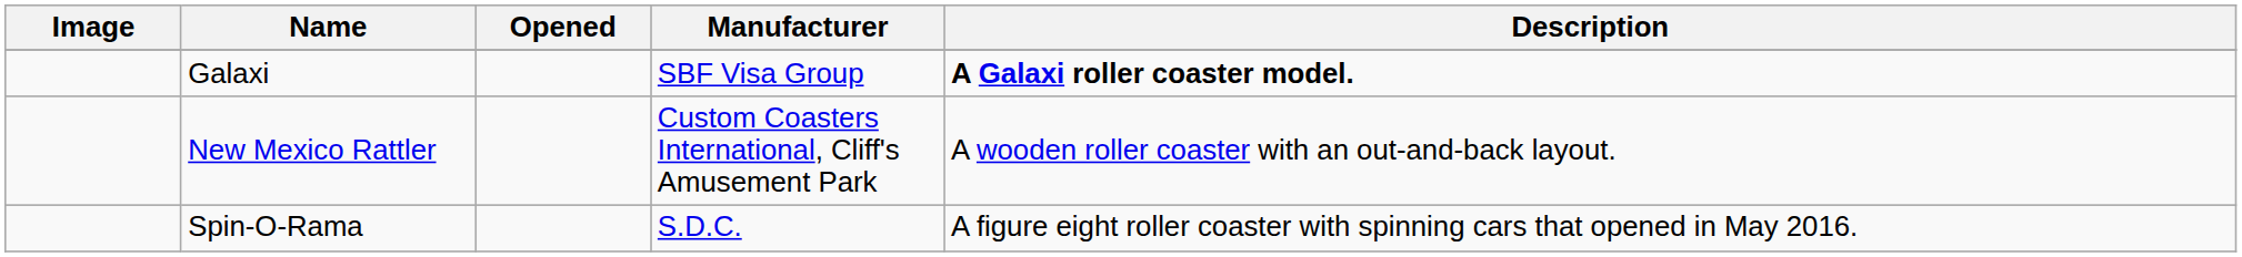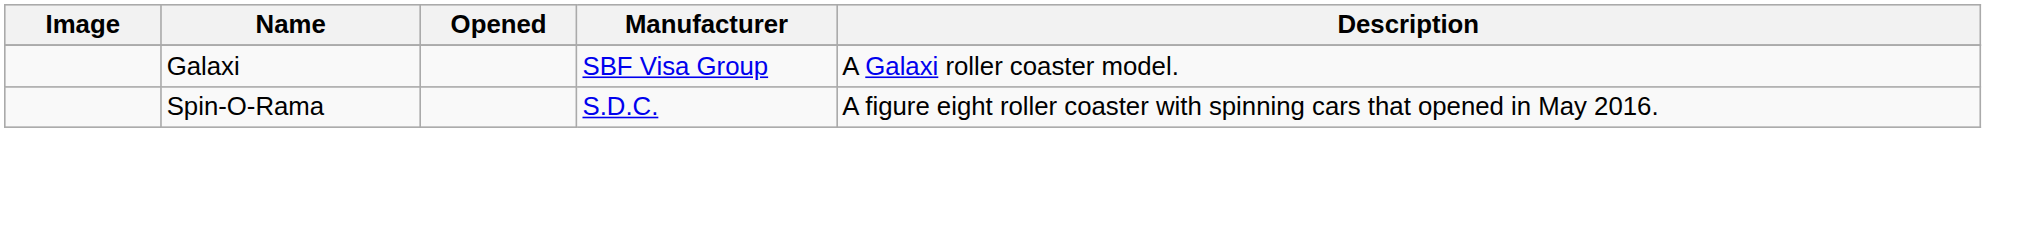Galaxi | Description: bold -> normal
- row: New Mexico Rattler | Custom Coasters International, Cliff's Amusement Park | A wooden roller coaster with an out-and-back layout.
